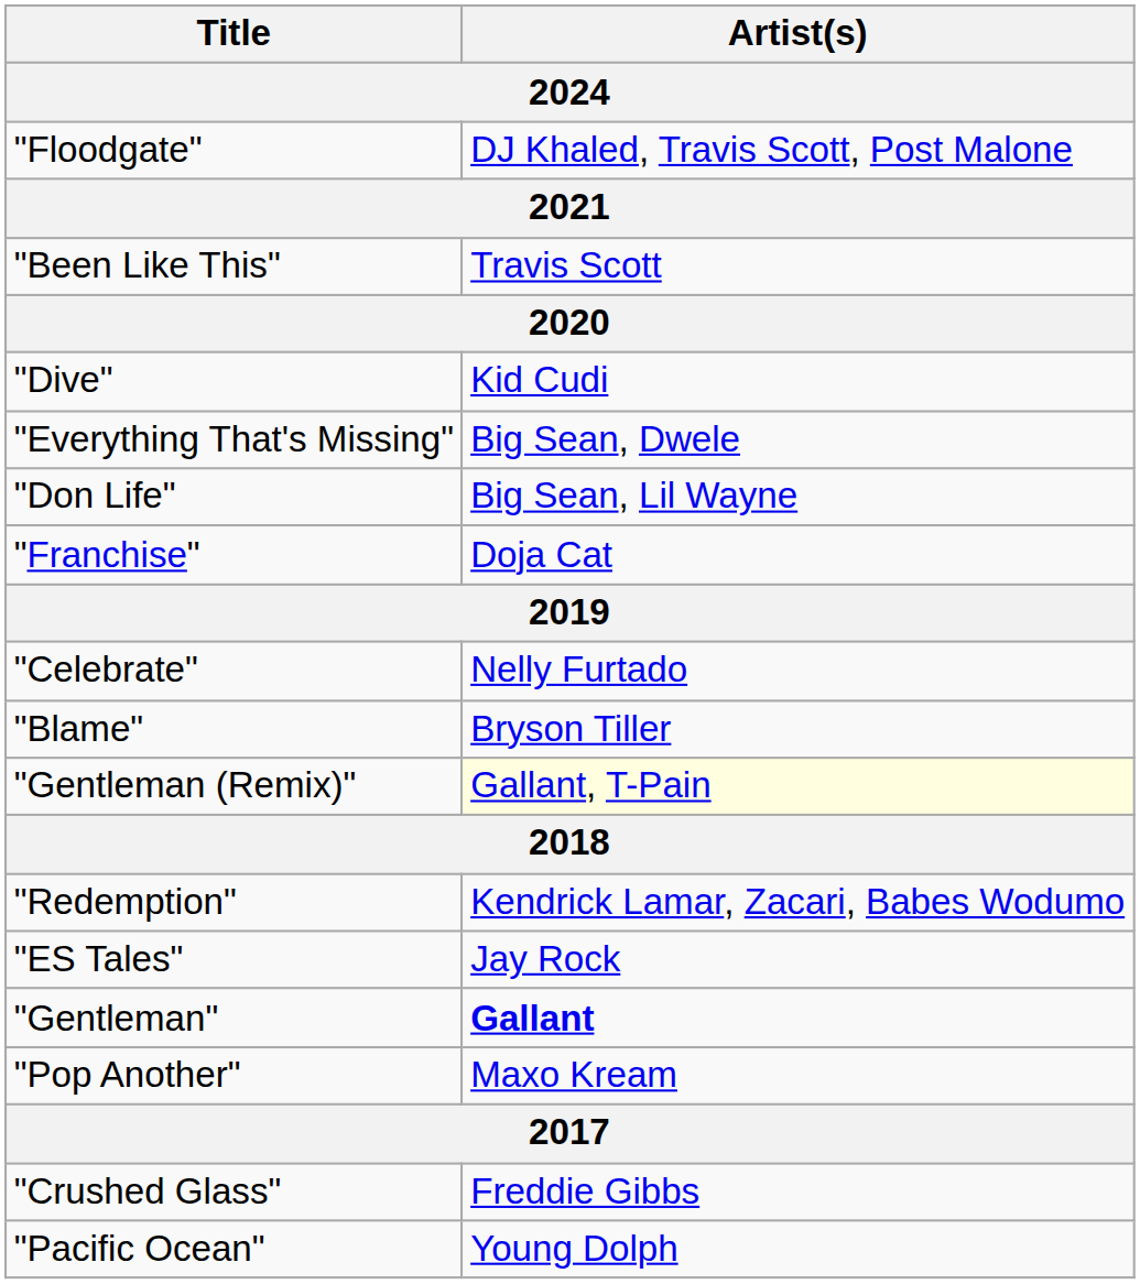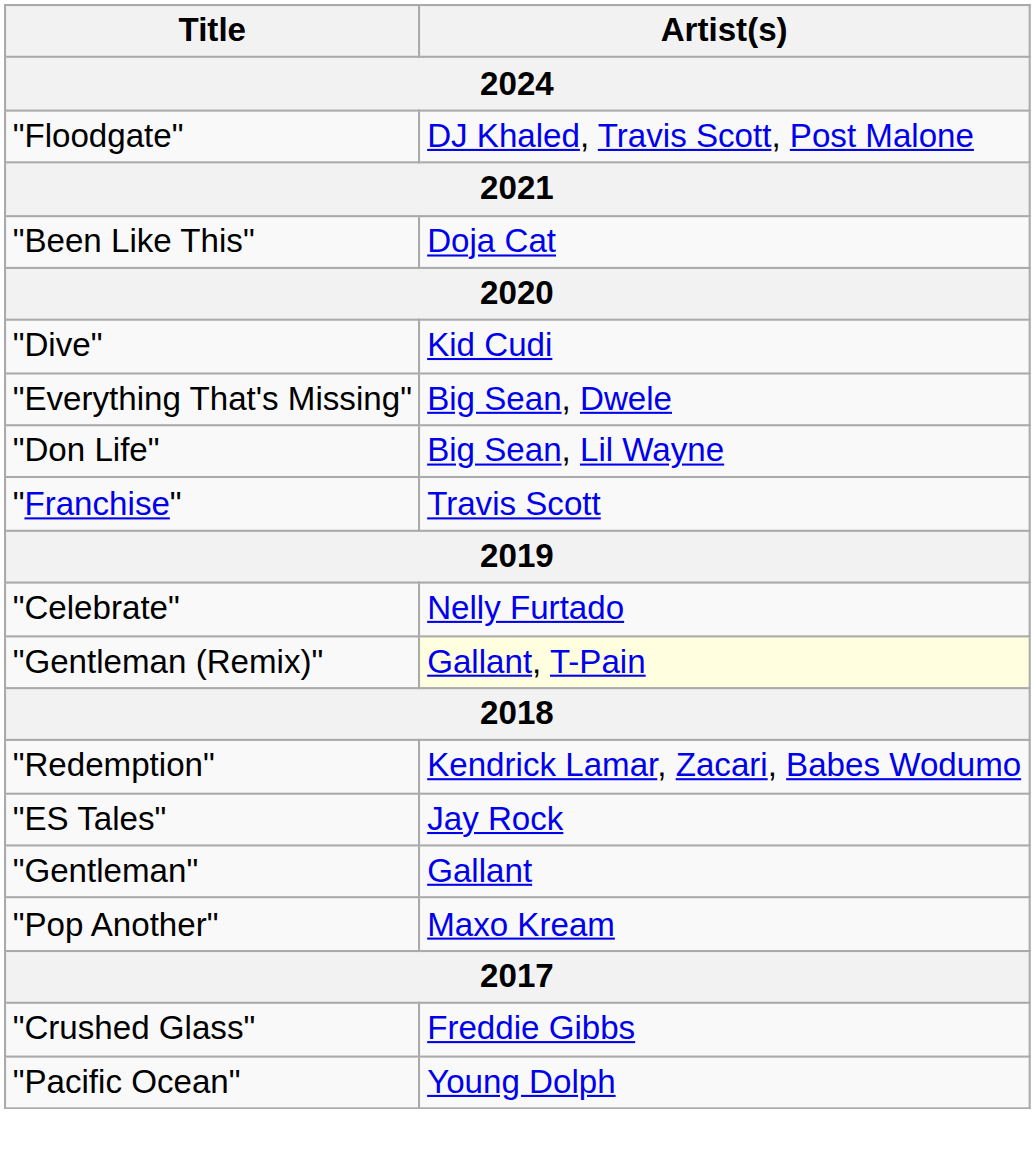"Been Like This" | Artist(s): Travis Scott -> Doja Cat
"Franchise" | Artist(s): Doja Cat -> Travis Scott
- row: "Blame" | Bryson Tiller
"Gentleman" | Artist(s): bold -> normal
